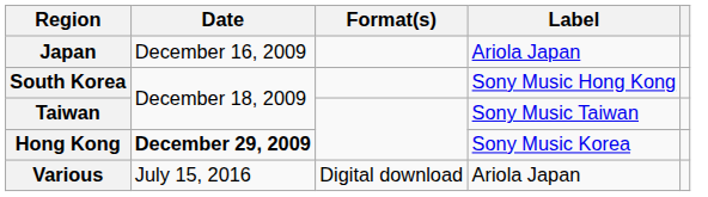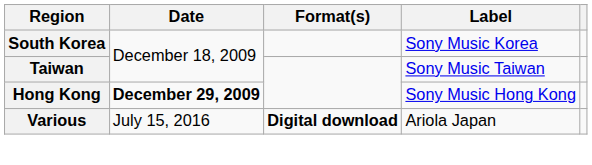- row: Japan | December 16, 2009 | Ariola Japan
South Korea | Label: Sony Music Hong Kong -> Sony Music Korea
Hong Kong | Label: Sony Music Korea -> Sony Music Hong Kong
Various | Format(s): normal -> bold
